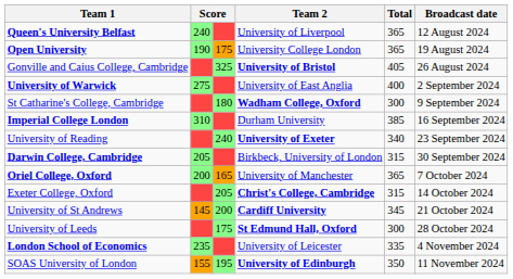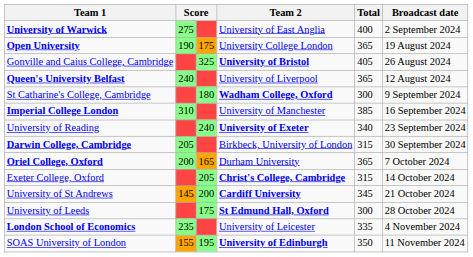rows swapped: Queen's University Belfast <-> University of Warwick
Imperial College London | Team 2: Durham University -> University of Manchester
Oriel College, Oxford | Team 2: University of Manchester -> Durham University
